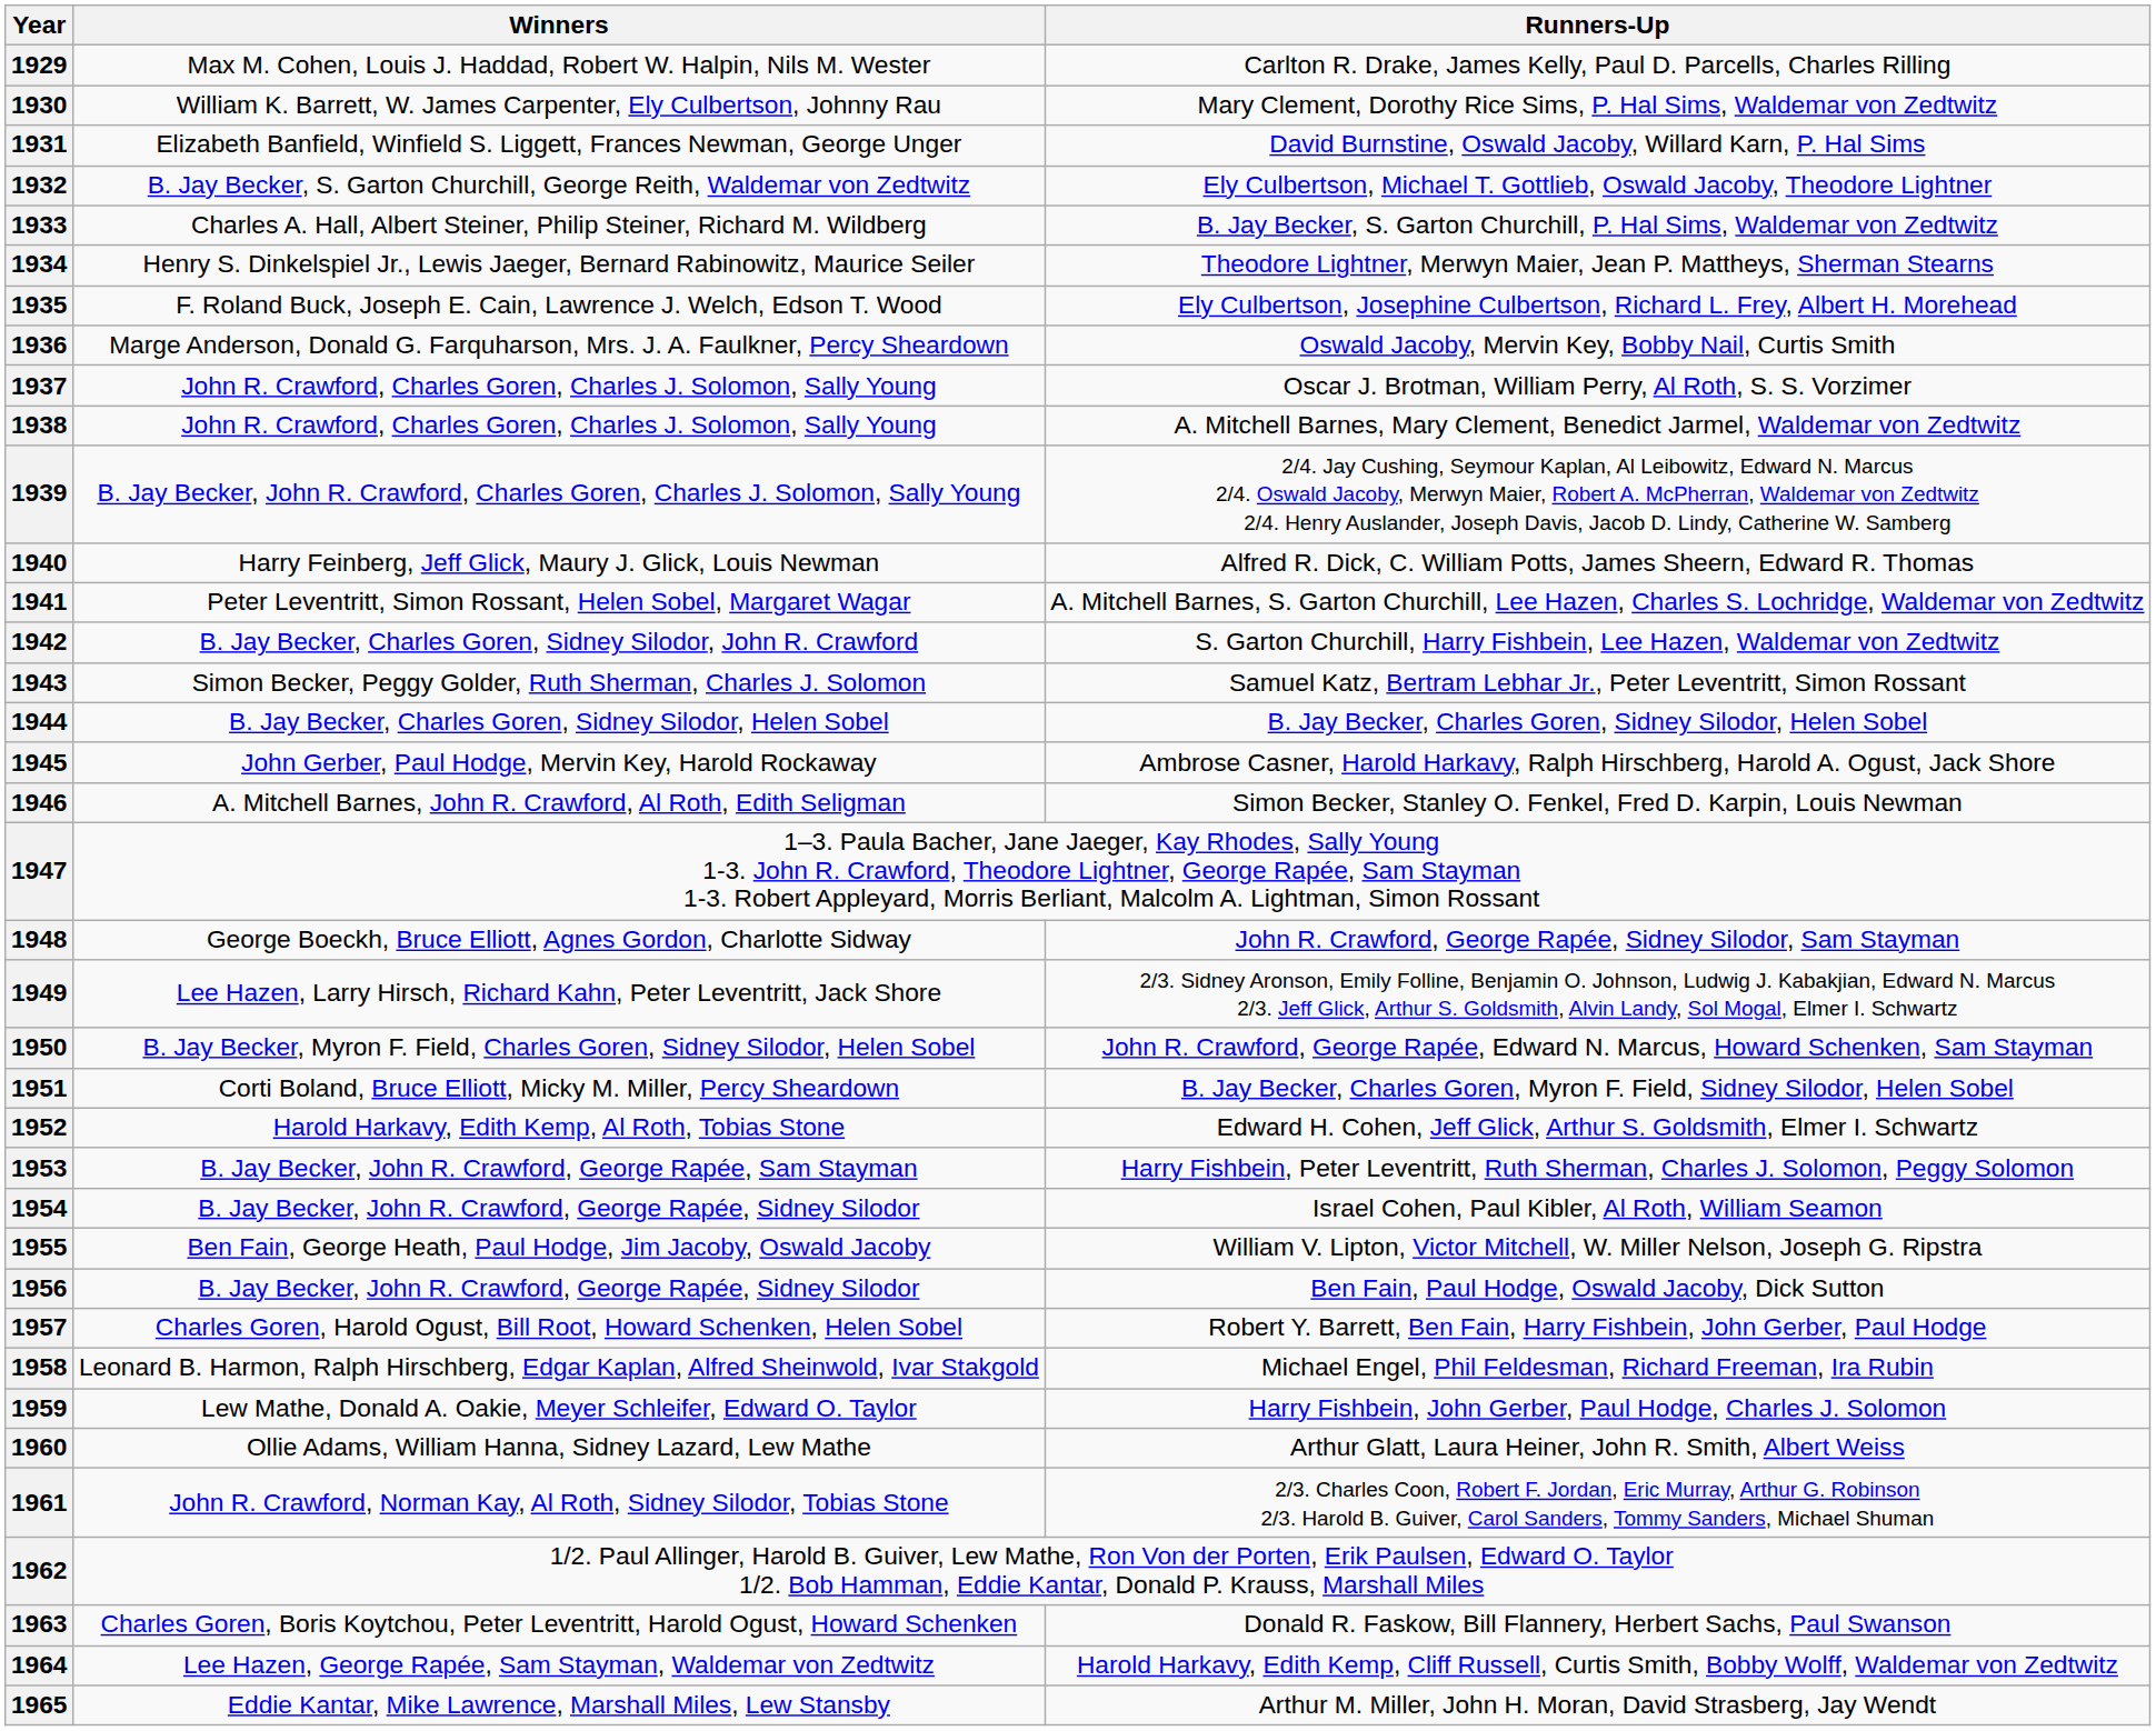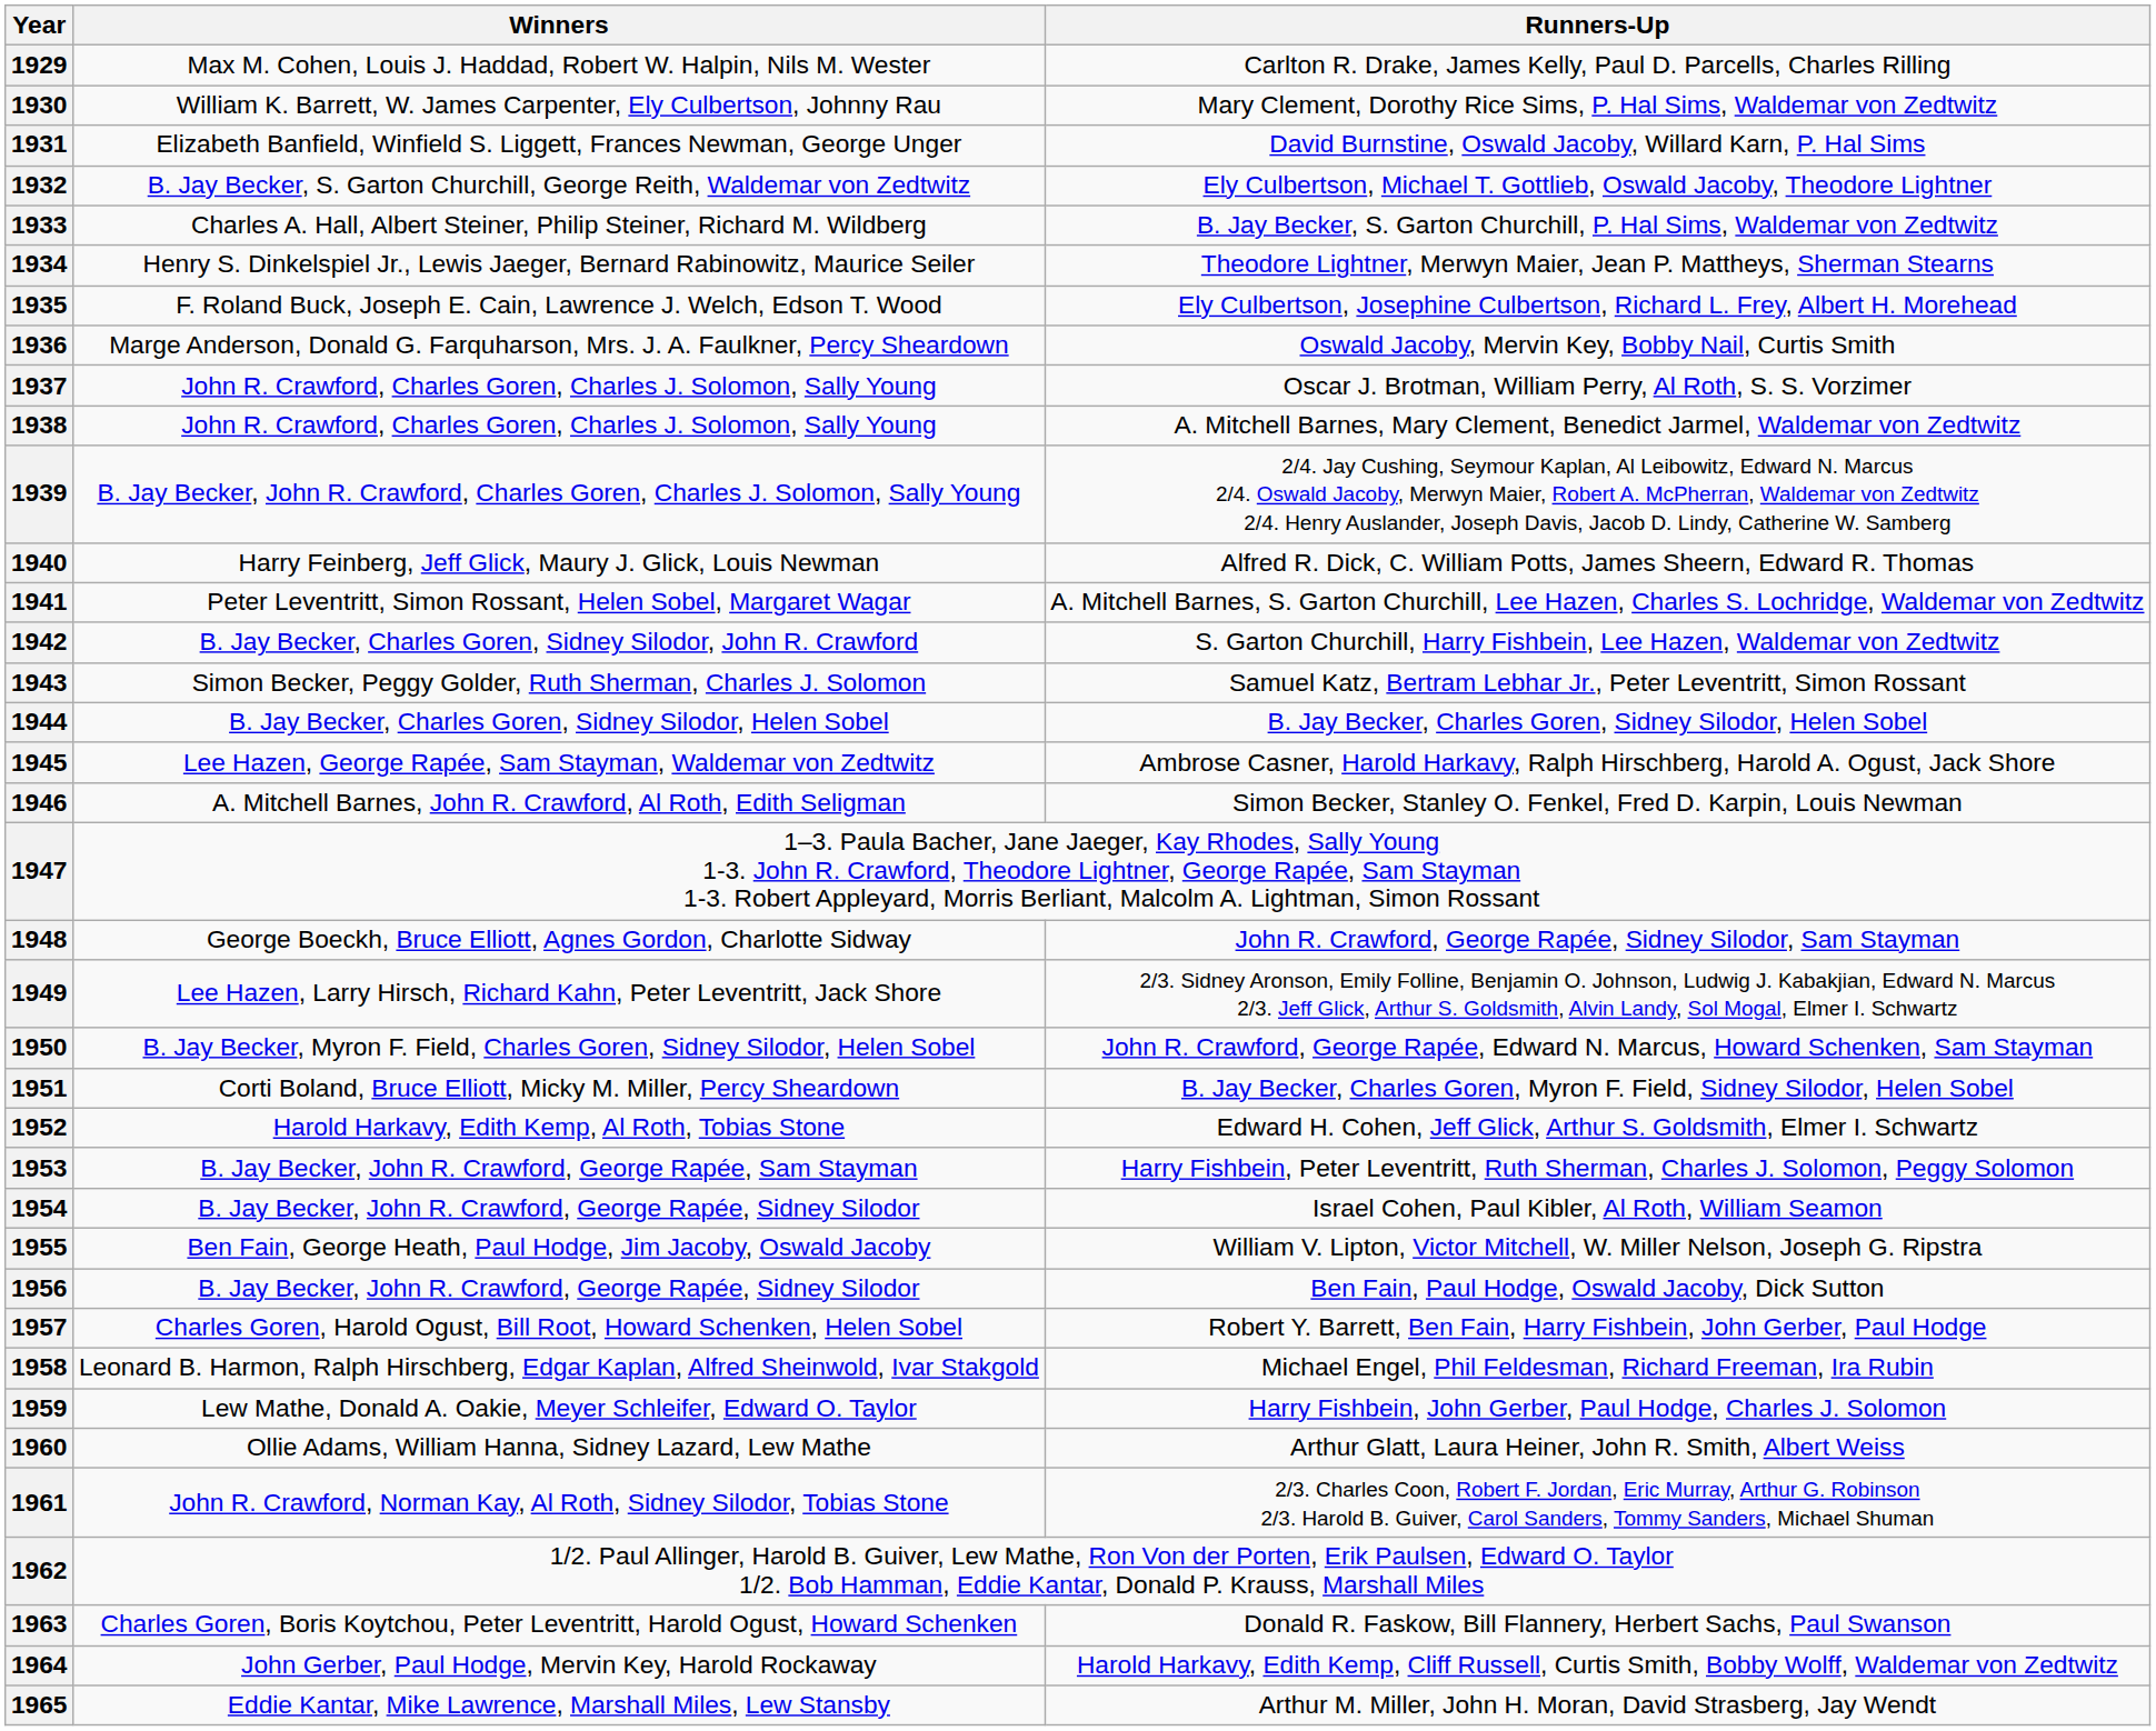1945 | Winners: John Gerber, Paul Hodge, Mervin Key, Harold Rockaway -> Lee Hazen, George Rapée, Sam Stayman, Waldemar von Zedtwitz
1964 | Winners: Lee Hazen, George Rapée, Sam Stayman, Waldemar von Zedtwitz -> John Gerber, Paul Hodge, Mervin Key, Harold Rockaway
